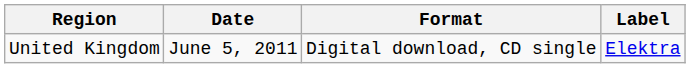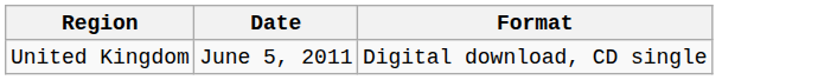- column: Label | Elektra
